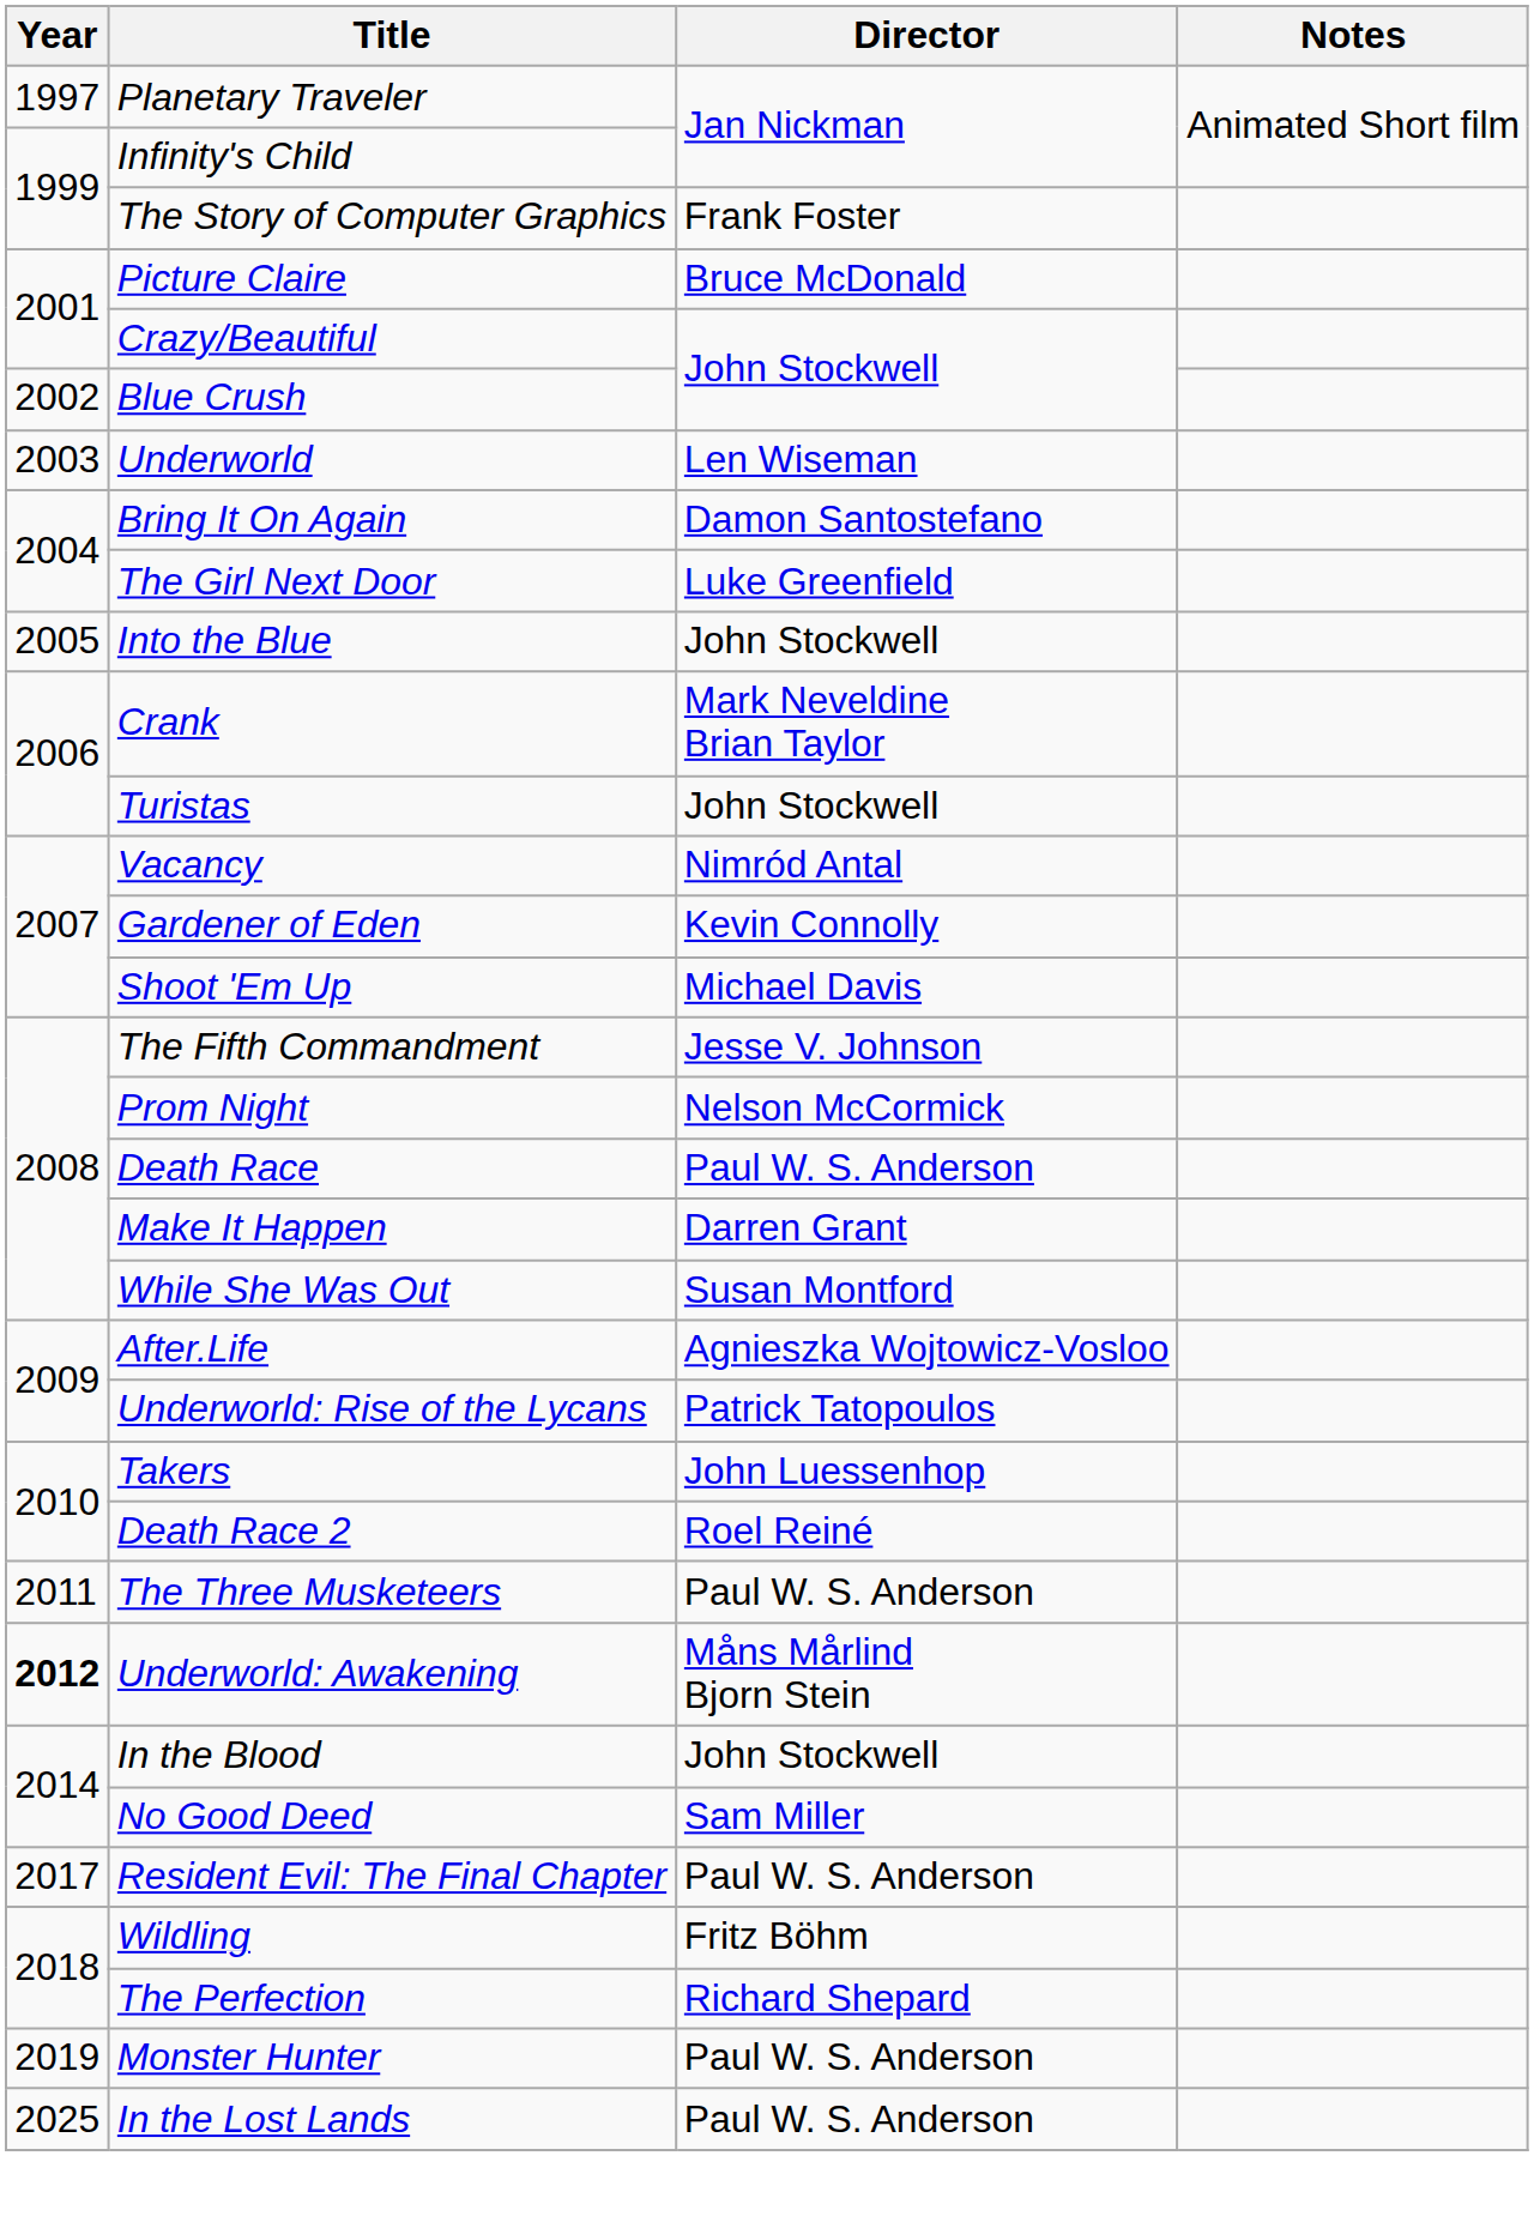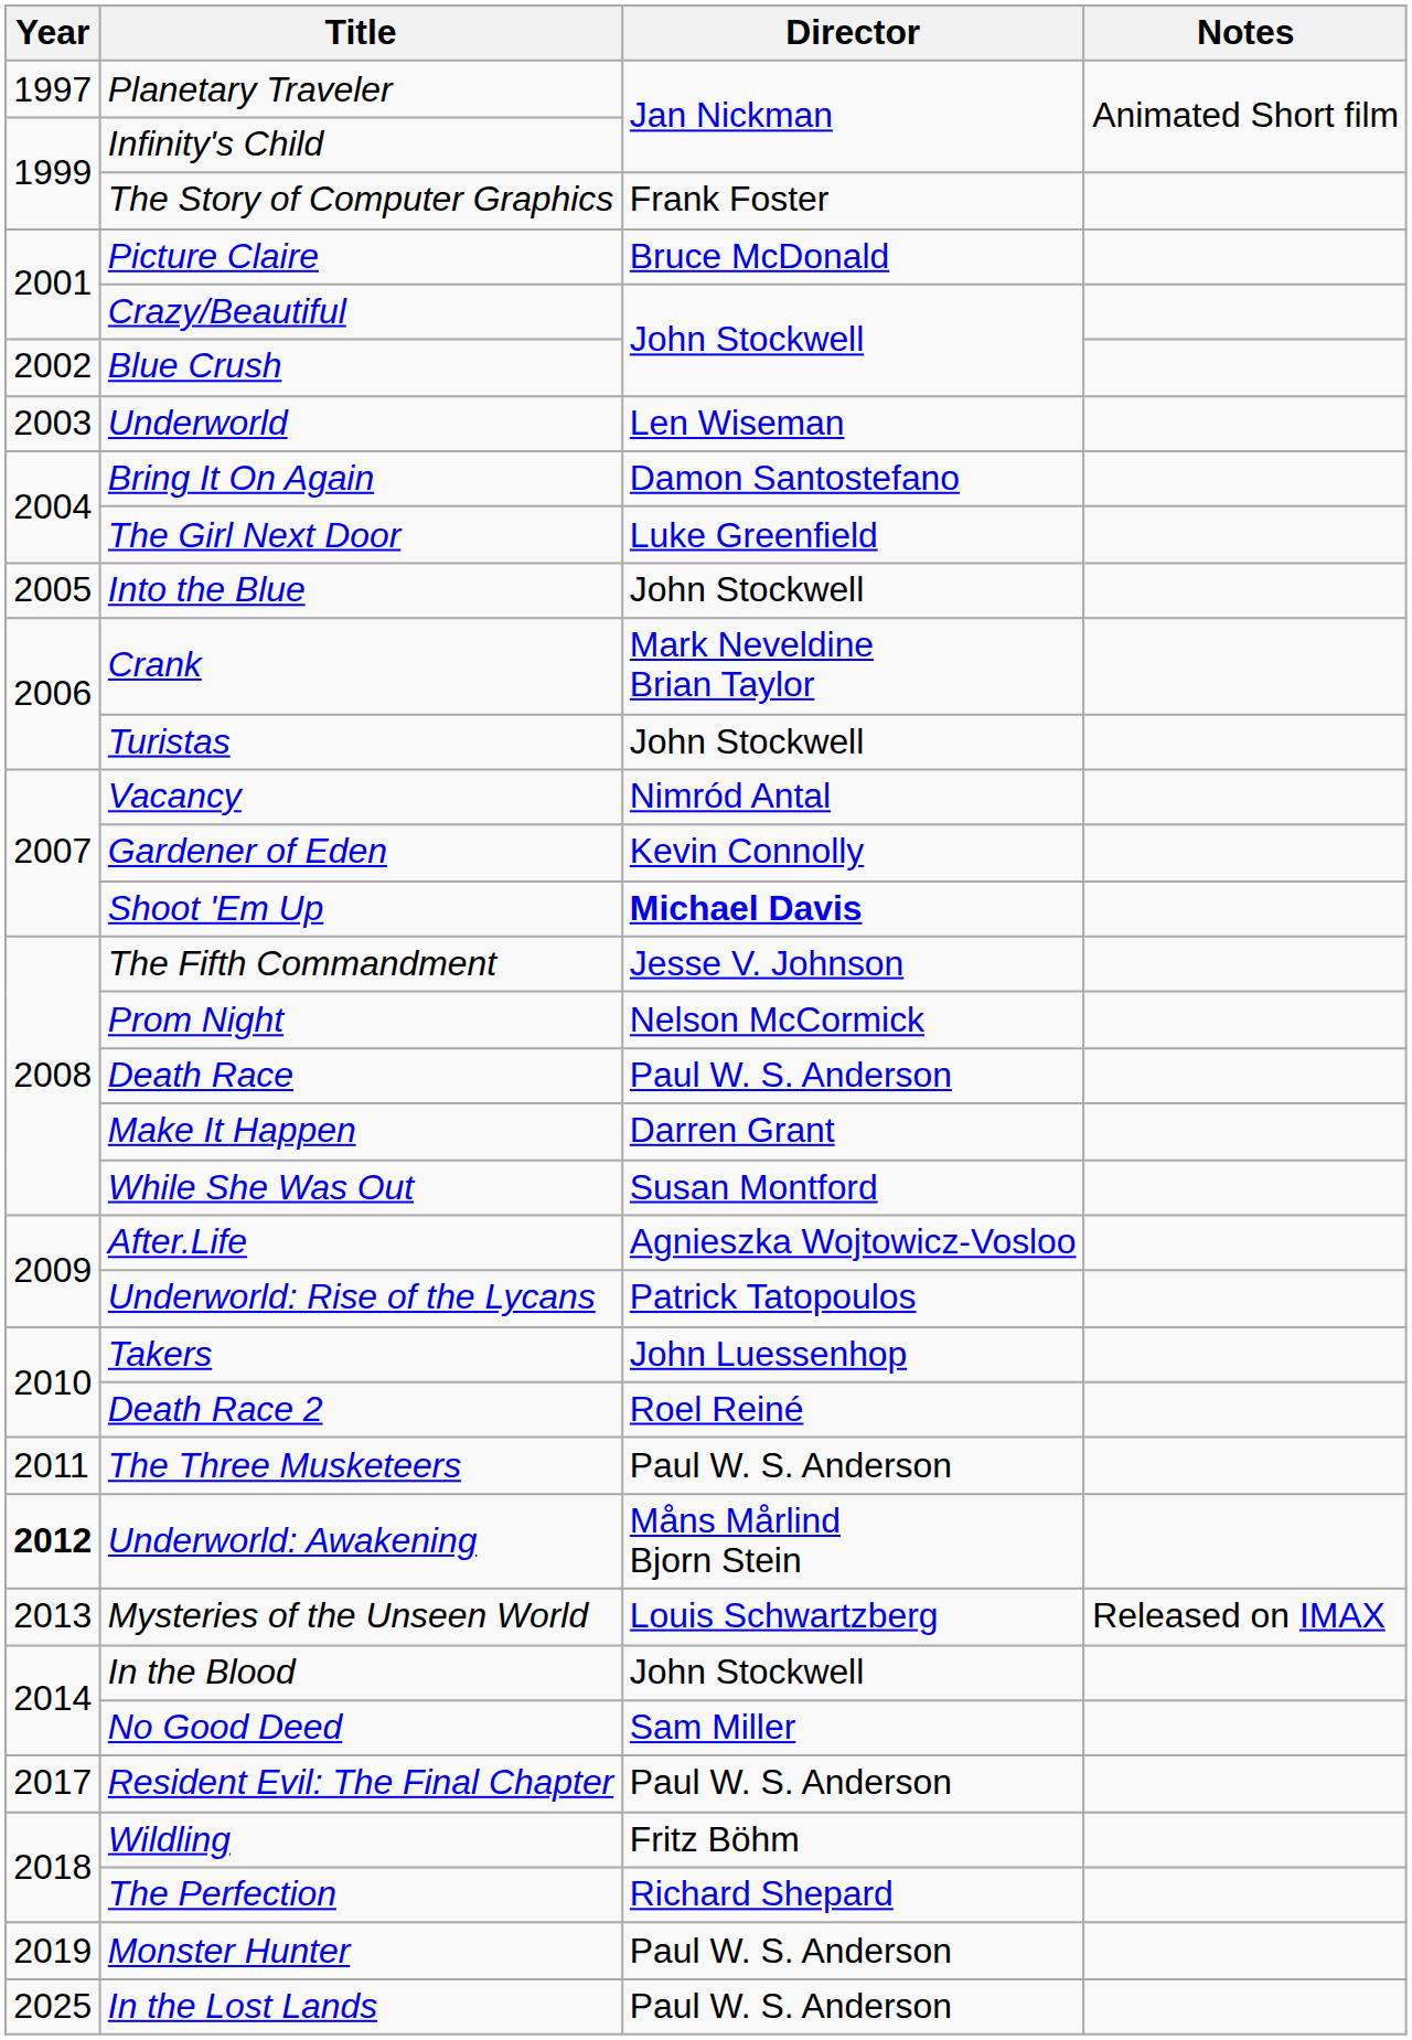Shoot 'Em Up | Director: normal -> bold
+ row: 2013 | Mysteries of the Unseen World | Louis Schwartzberg | Released on IMAX
